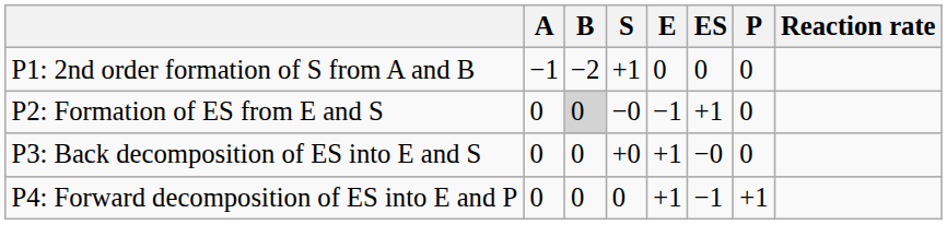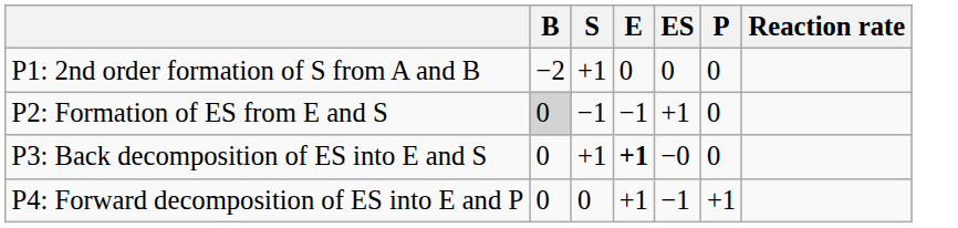- column: A | −1 | 0 | 0 | 0
P2: Formation of ES from E and S | S: −0 -> −1
P3: Back decomposition of ES into E and S | S: +0 -> +1
P3: Back decomposition of ES into E and S | E: normal -> bold
